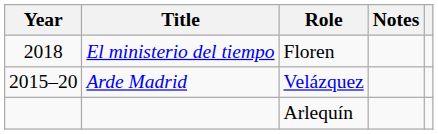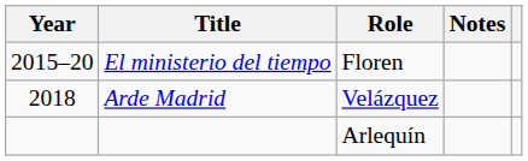El ministerio del tiempo | Year: 2018 -> 2015–20
Arde Madrid | Year: 2015–20 -> 2018
